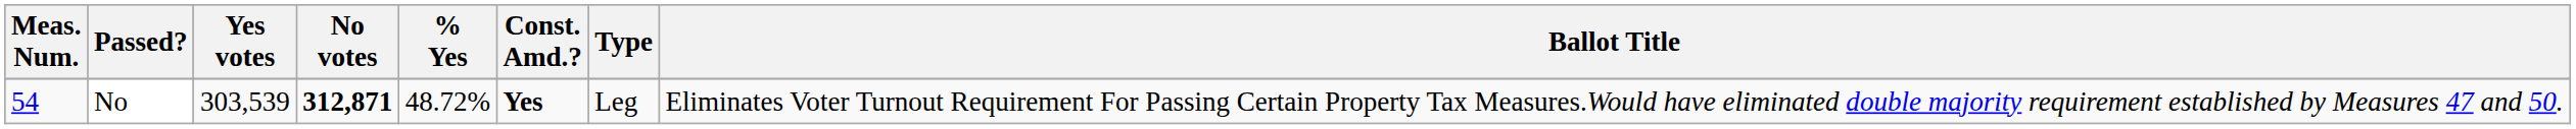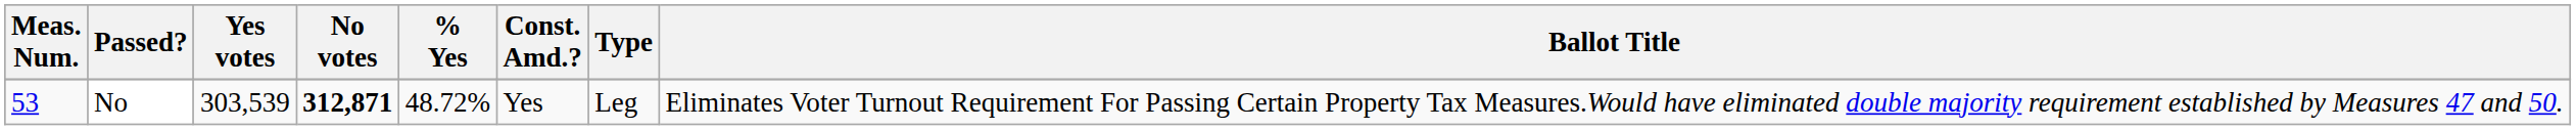No | Meas. Num.: 54 -> 53
No | Const. Amd.?: bold -> normal
